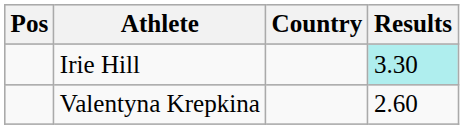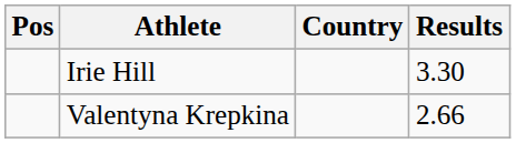Irie Hill | Results: paleturquoise background -> no background
Valentyna Krepkina | Results: 2.60 -> 2.66
